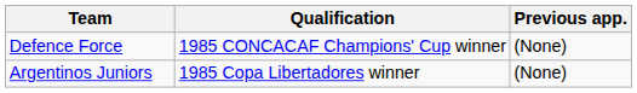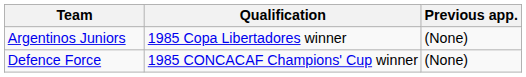rows swapped: Argentinos Juniors <-> Defence Force
